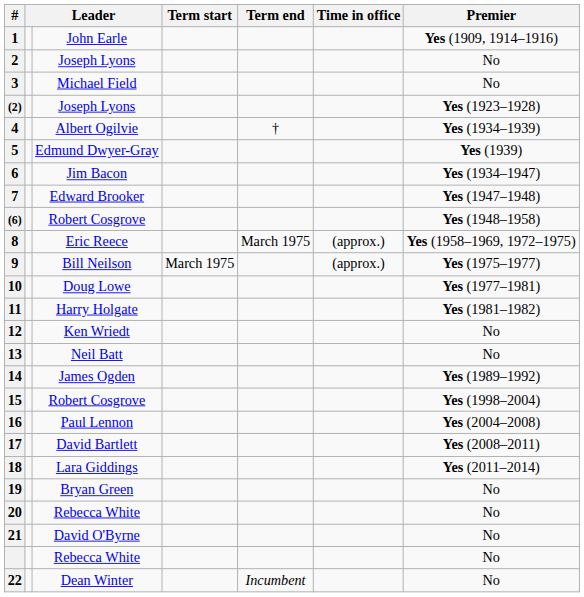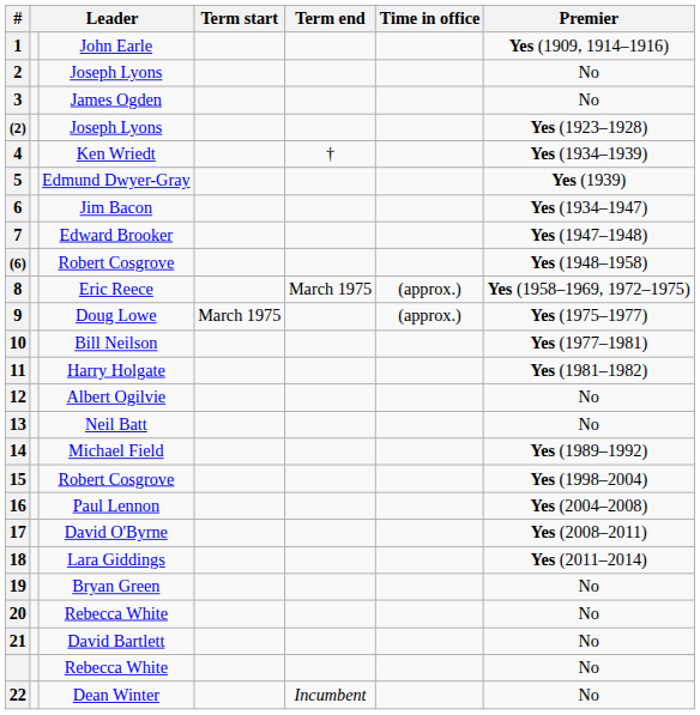3 | column 3: Michael Field -> James Ogden
4 | column 3: Albert Ogilvie -> Ken Wriedt
9 | column 3: Bill Neilson -> Doug Lowe
10 | column 3: Doug Lowe -> Bill Neilson
12 | column 3: Ken Wriedt -> Albert Ogilvie
14 | column 3: James Ogden -> Michael Field
17 | column 3: David Bartlett -> David O'Byrne
21 | column 3: David O'Byrne -> David Bartlett
